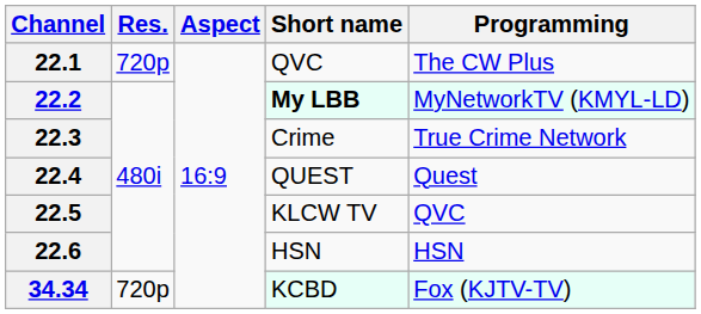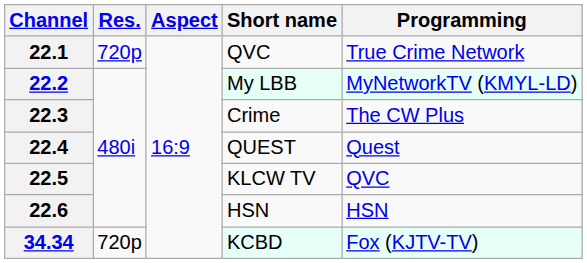22.1 | Programming: The CW Plus -> True Crime Network
22.2 | Short name: bold -> normal
22.3 | Programming: True Crime Network -> The CW Plus
